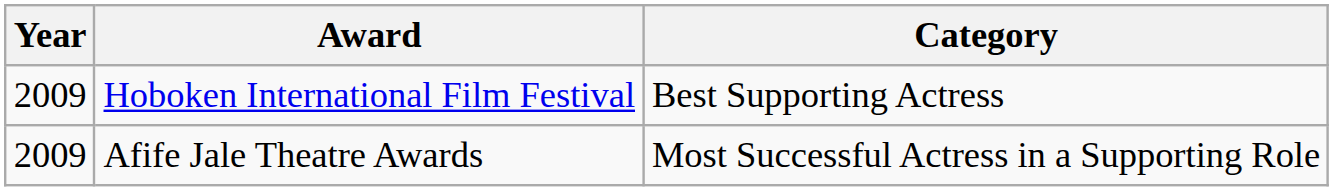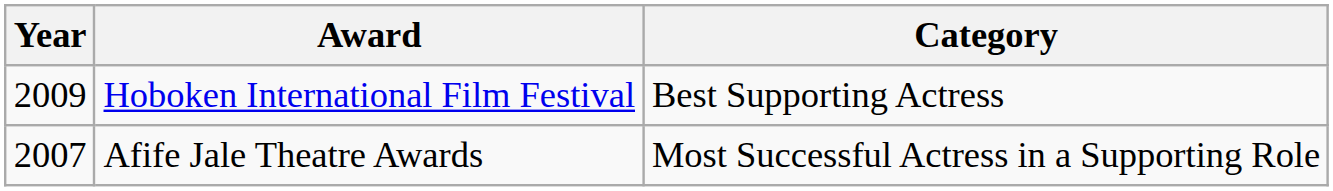Afife Jale Theatre Awards | Year: 2009 -> 2007
